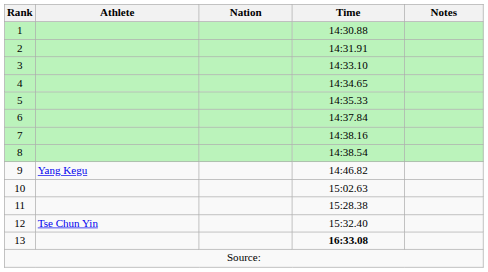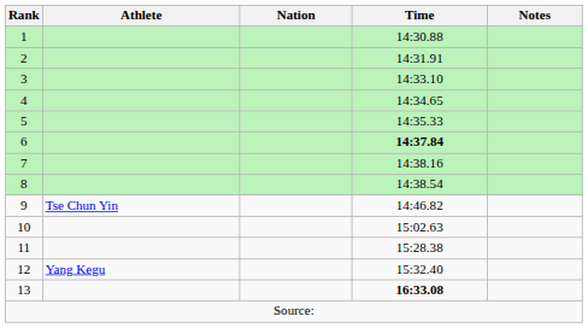6 | Time: normal -> bold
9 | Athlete: Yang Kegu -> Tse Chun Yin
12 | Athlete: Tse Chun Yin -> Yang Kegu
